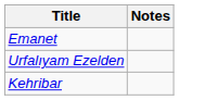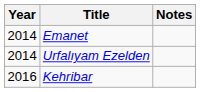+ column: Year | 2014 | 2014 | 2016
